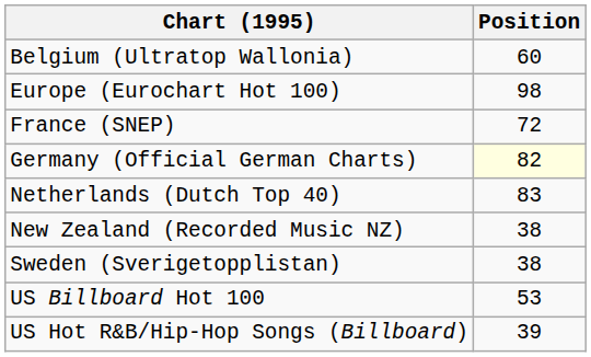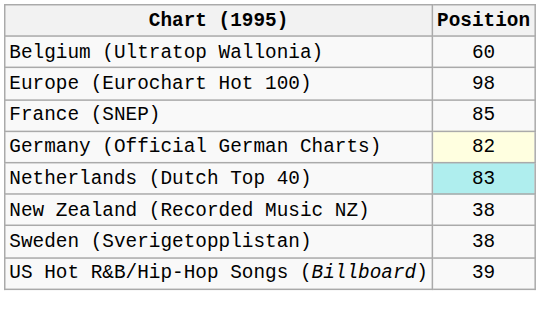France (SNEP) | Position: 72 -> 85
Netherlands (Dutch Top 40) | Position: no background -> paleturquoise background
- row: US Billboard Hot 100 | 53
